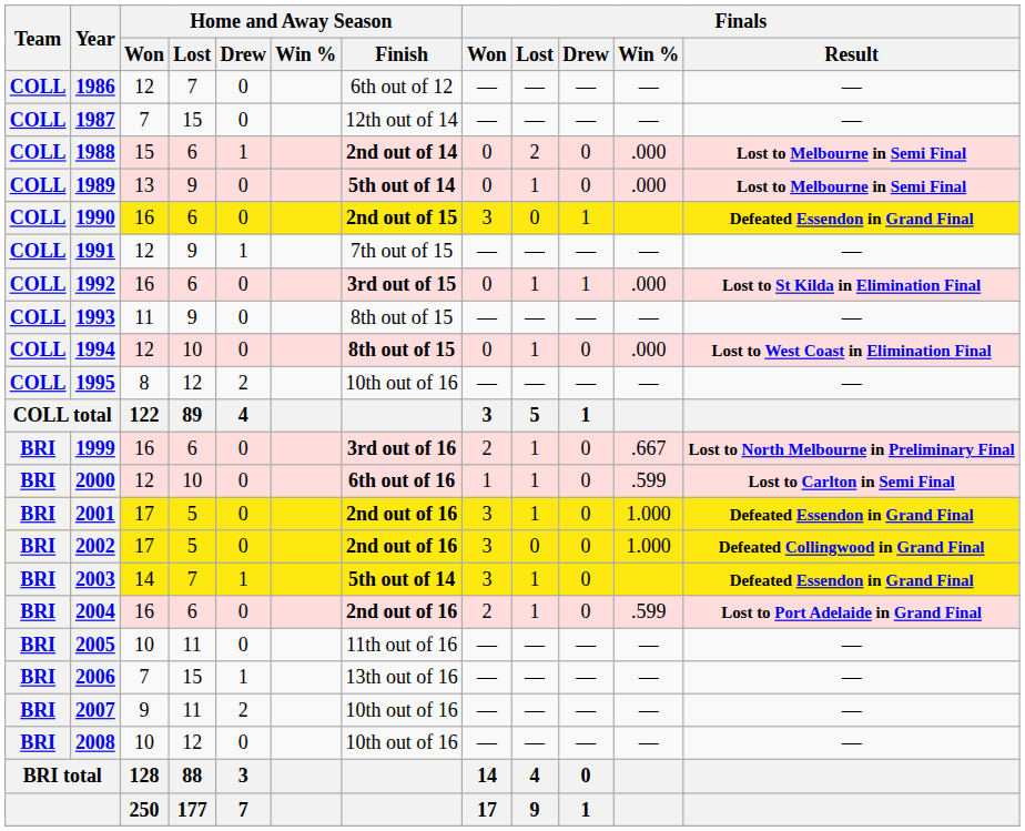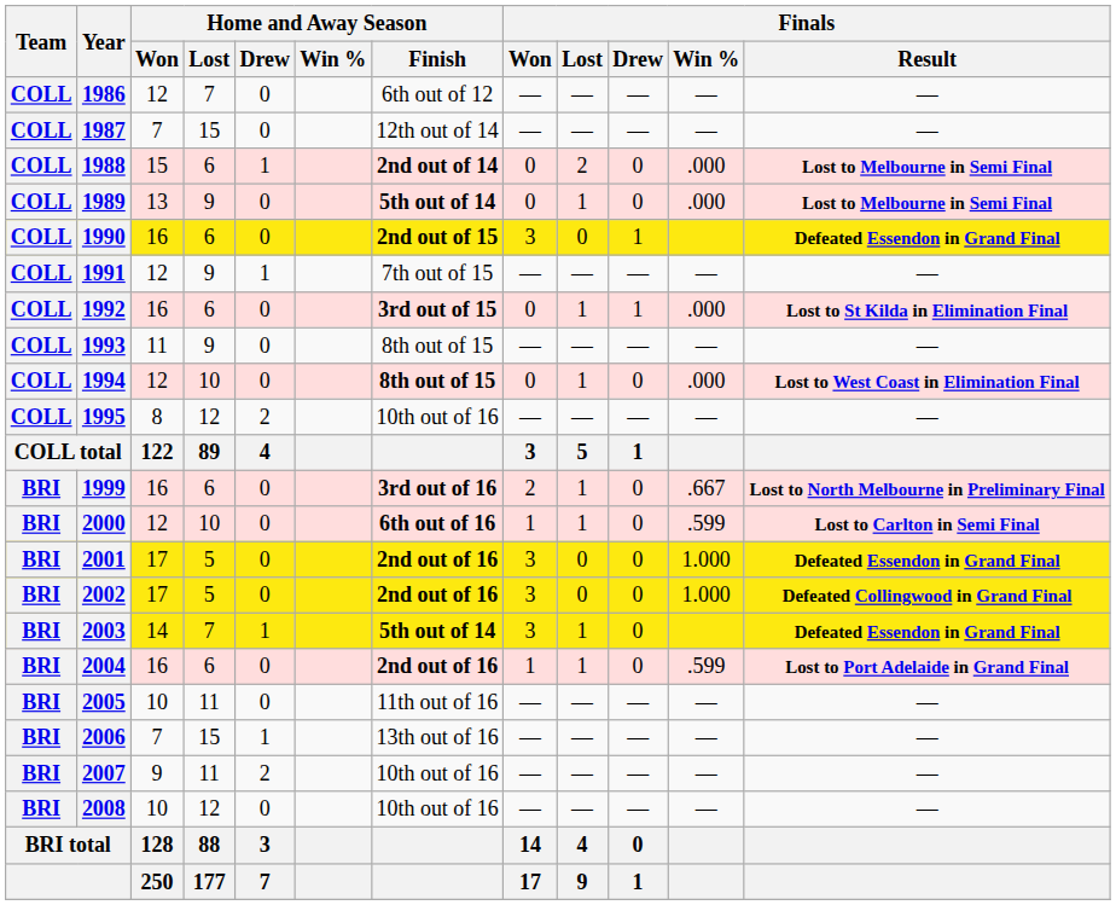2001 | Finals / Lost: 1 -> 0
2004 | Finals / Won: 2 -> 1
